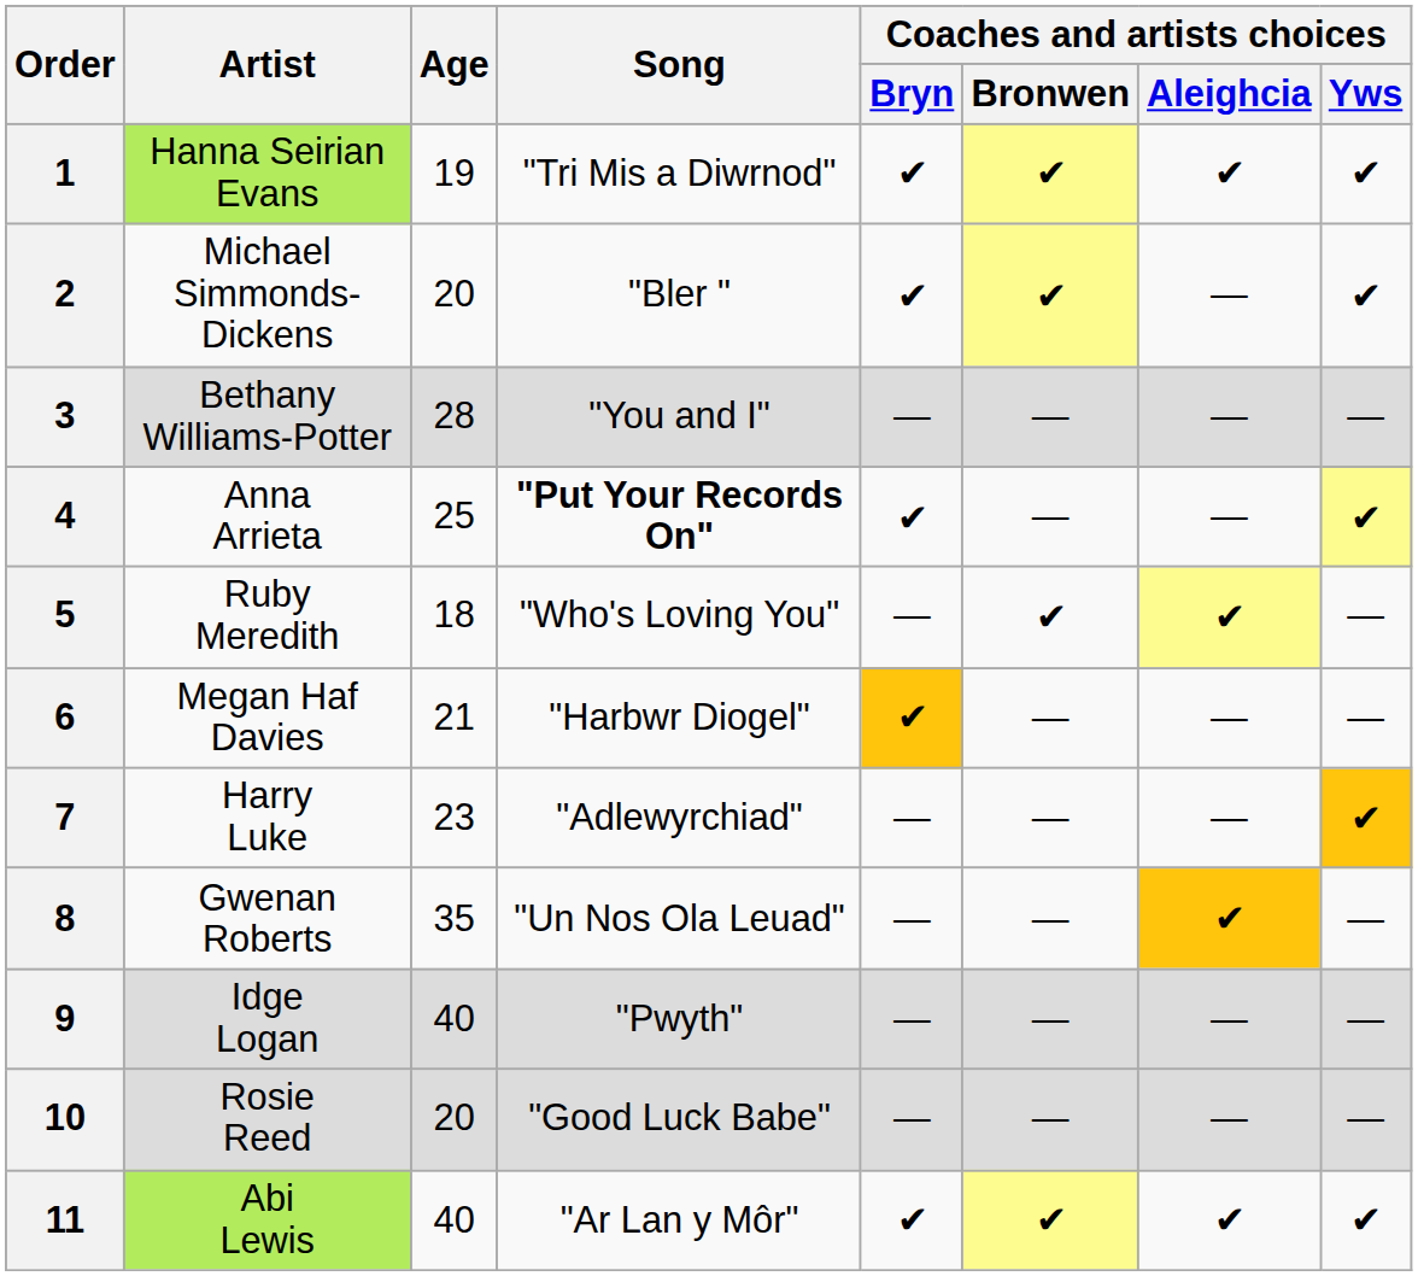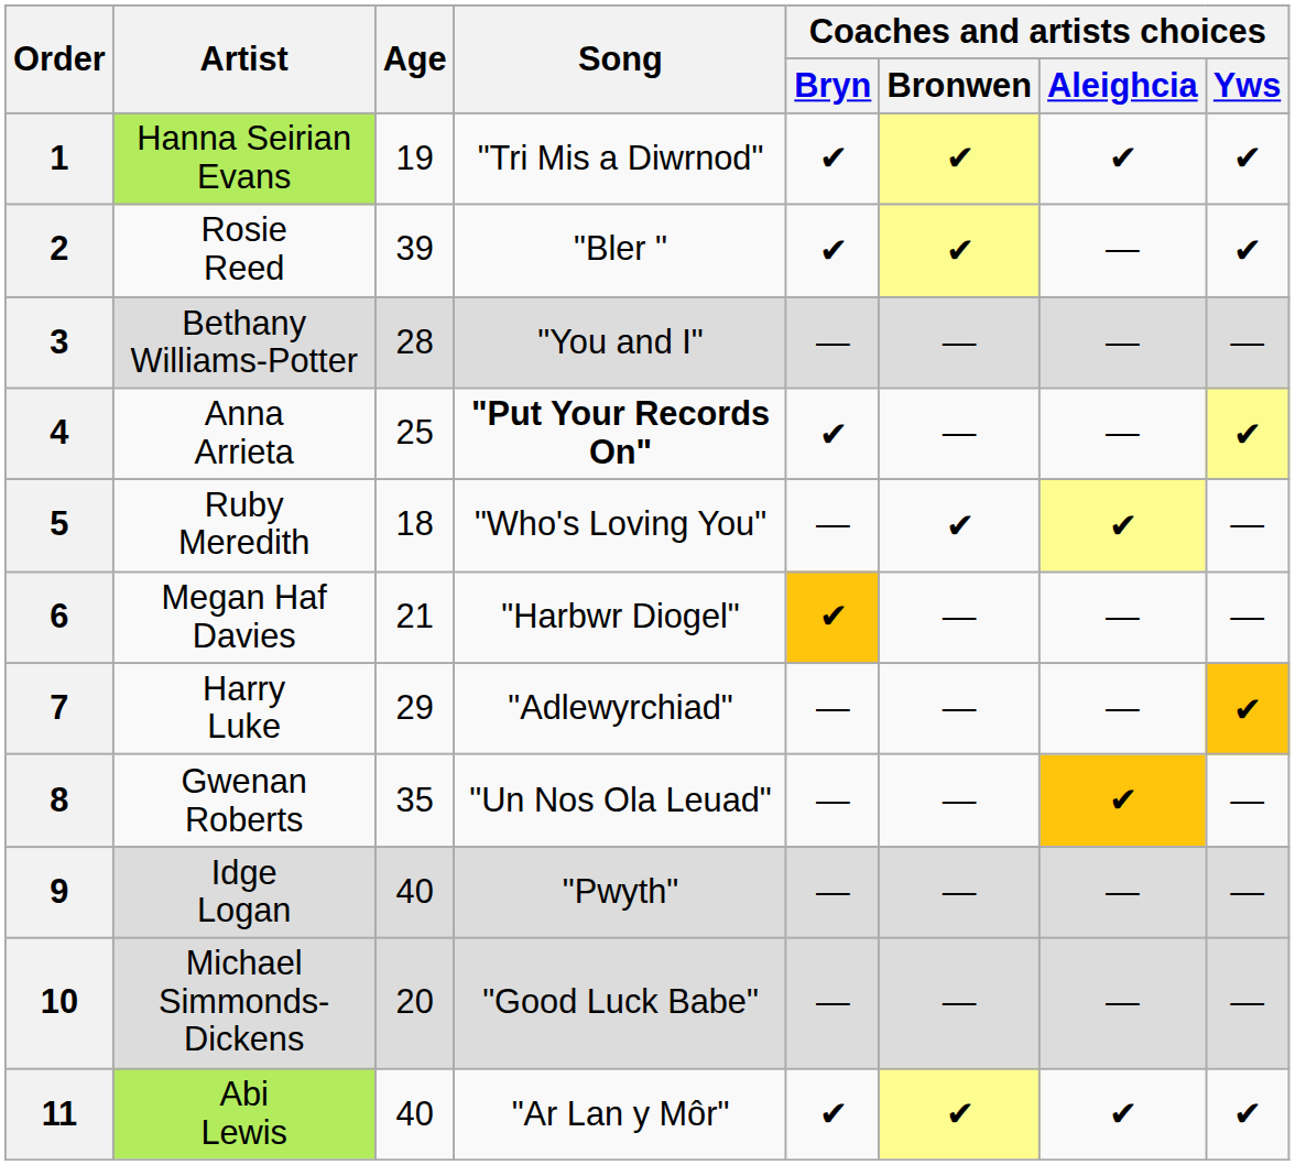2 | Artist: Michael Simmonds-Dickens -> Rosie Reed
2 | Age: 20 -> 39
7 | Age: 23 -> 29
10 | Artist: Rosie Reed -> Michael Simmonds-Dickens
